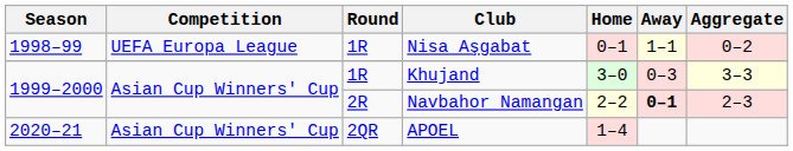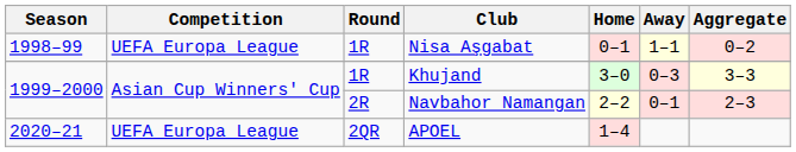Navbahor Namangan | Away: bold -> normal
APOEL | Competition: Asian Cup Winners' Cup -> UEFA Europa League
